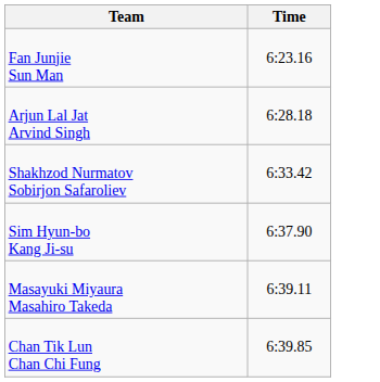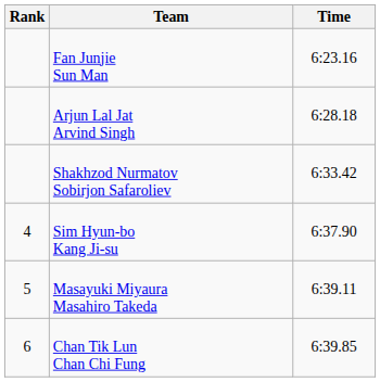+ column: Rank | 4 | 5 | 6
